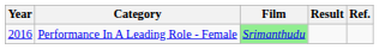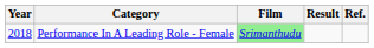Performance In A Leading Role - Female | Year: 2016 -> 2018
